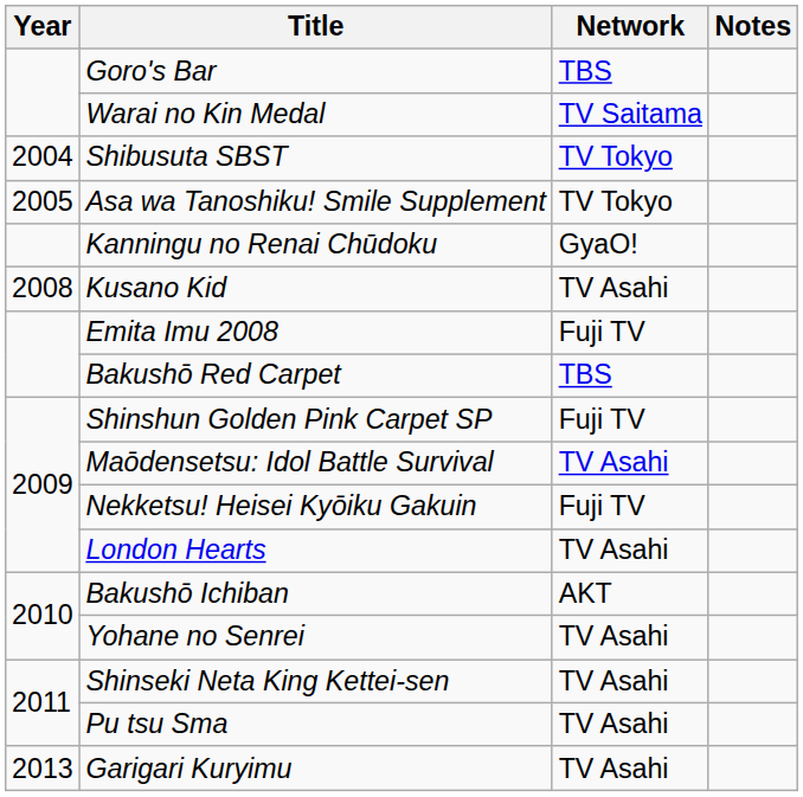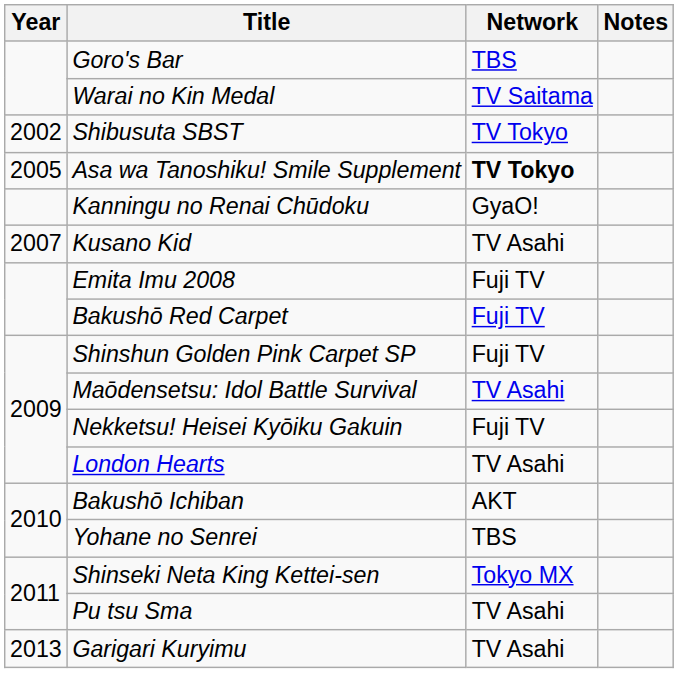Shibusuta SBST | Year: 2004 -> 2002
Asa wa Tanoshiku! Smile Supplement | Network: normal -> bold
Kusano Kid | Year: 2008 -> 2007
Bakushō Red Carpet | Network: TBS -> Fuji TV
Yohane no Senrei | Network: TV Asahi -> TBS
Shinseki Neta King Kettei-sen | Network: TV Asahi -> Tokyo MX
